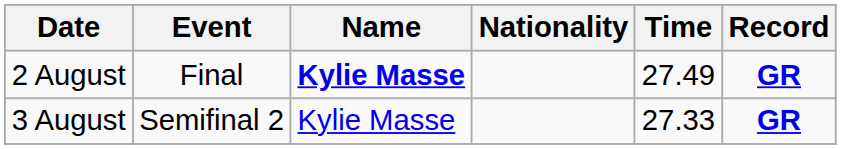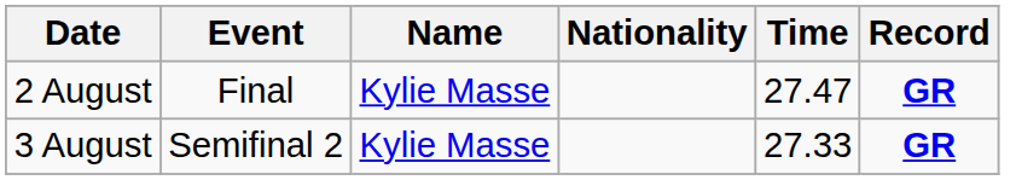2 August | Name: bold -> normal
2 August | Time: 27.49 -> 27.47
